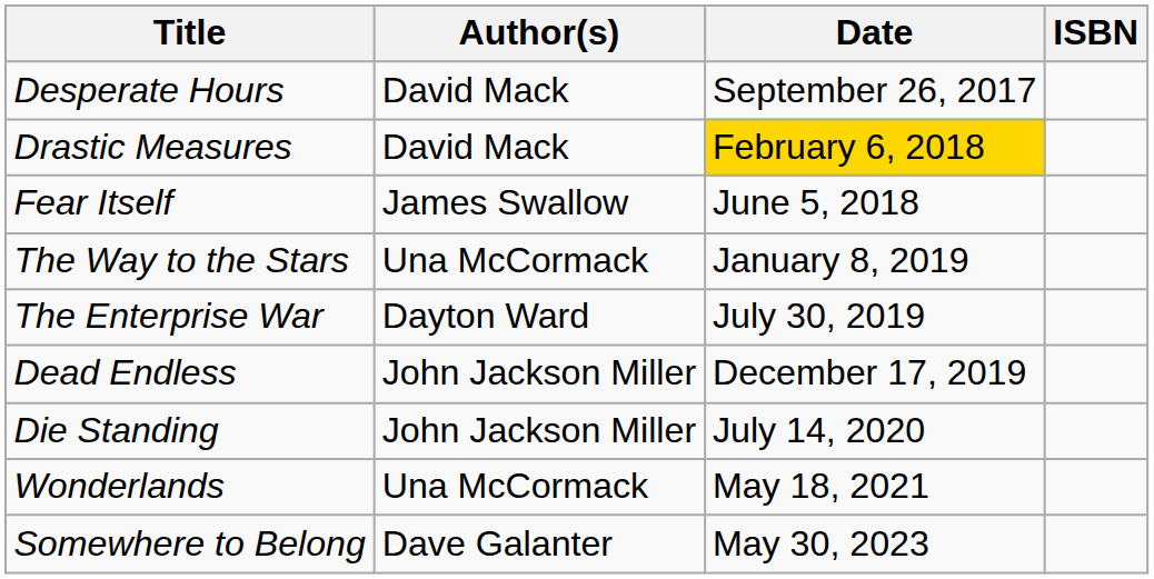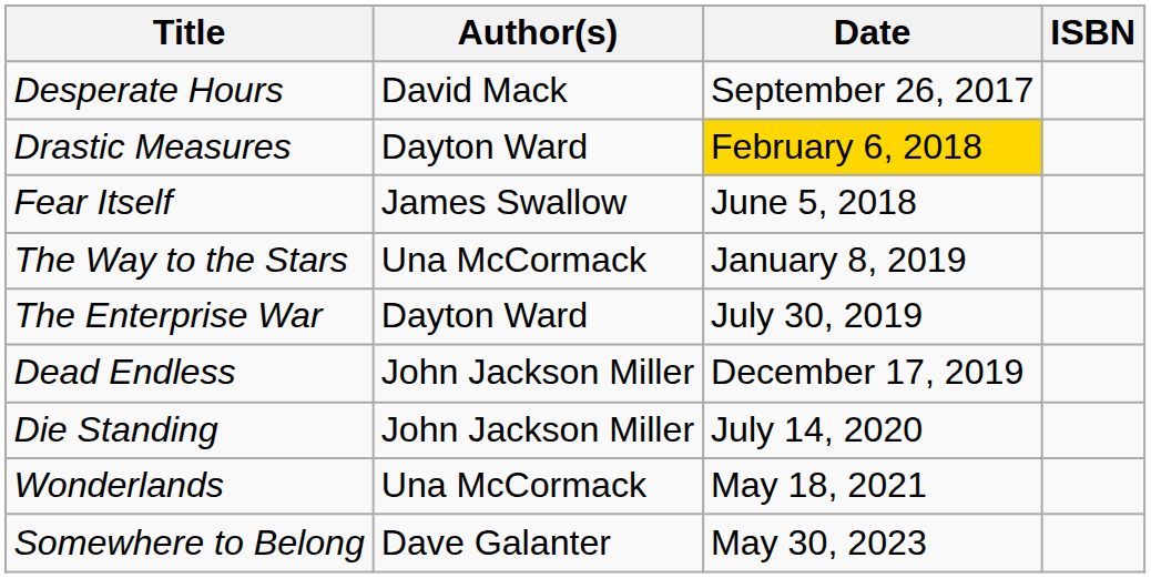Drastic Measures | Author(s): David Mack -> Dayton Ward
